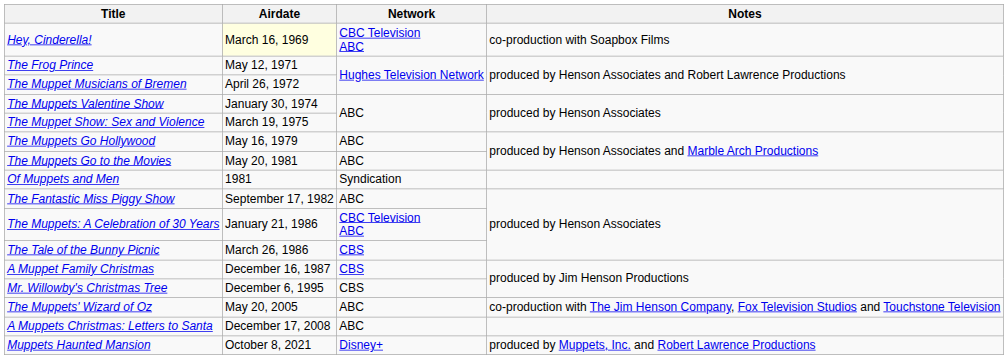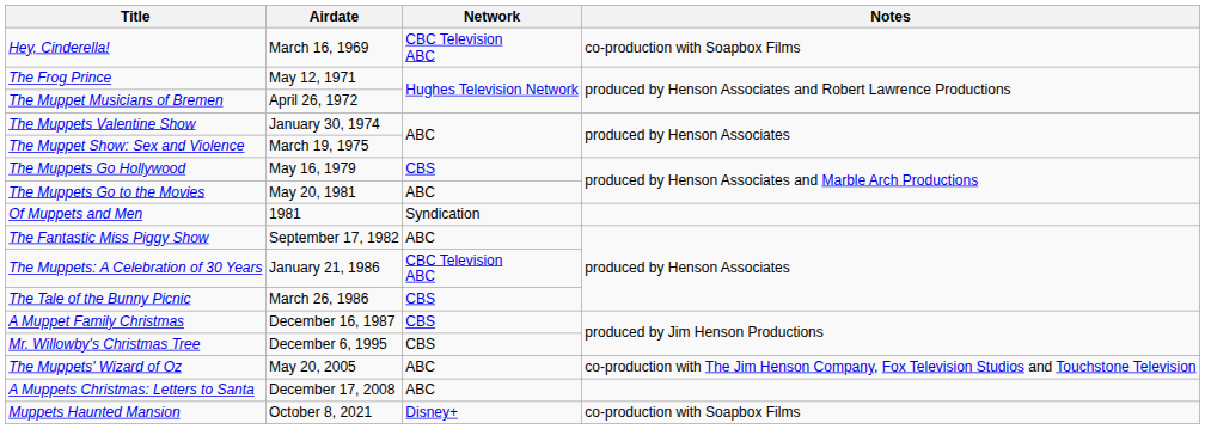Hey, Cinderella! | Airdate: lightyellow background -> no background
The Muppets Go Hollywood | Network: ABC -> CBS
Muppets Haunted Mansion | Notes: produced by Muppets, Inc. and Robert Lawrence Productions -> co-production with Soapbox Films
